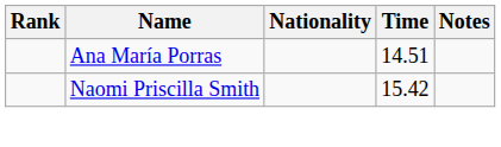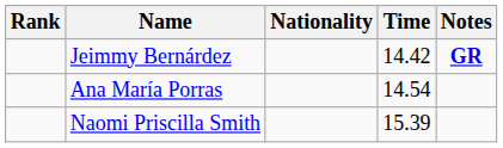+ row: Jeimmy Bernárdez | 14.42 | GR
Ana María Porras | Time: 14.51 -> 14.54
Naomi Priscilla Smith | Time: 15.42 -> 15.39
